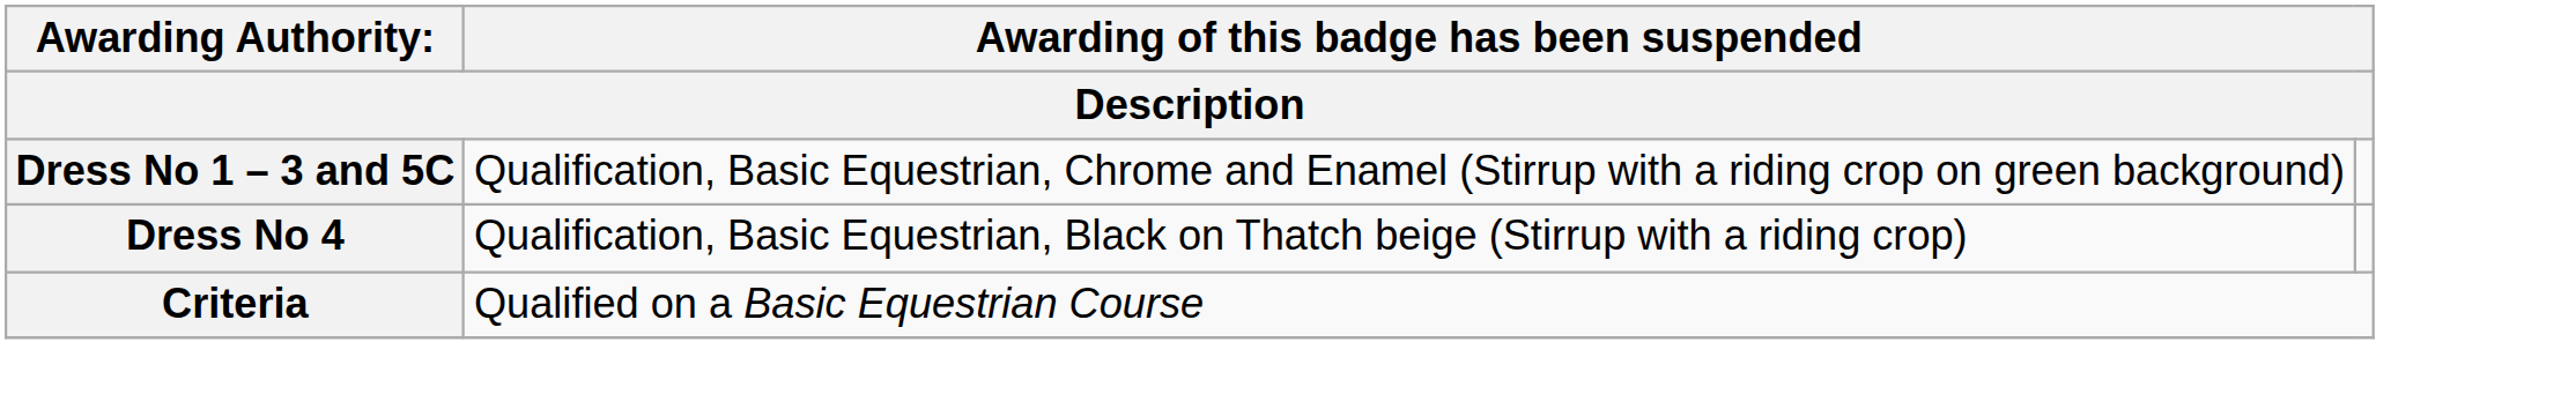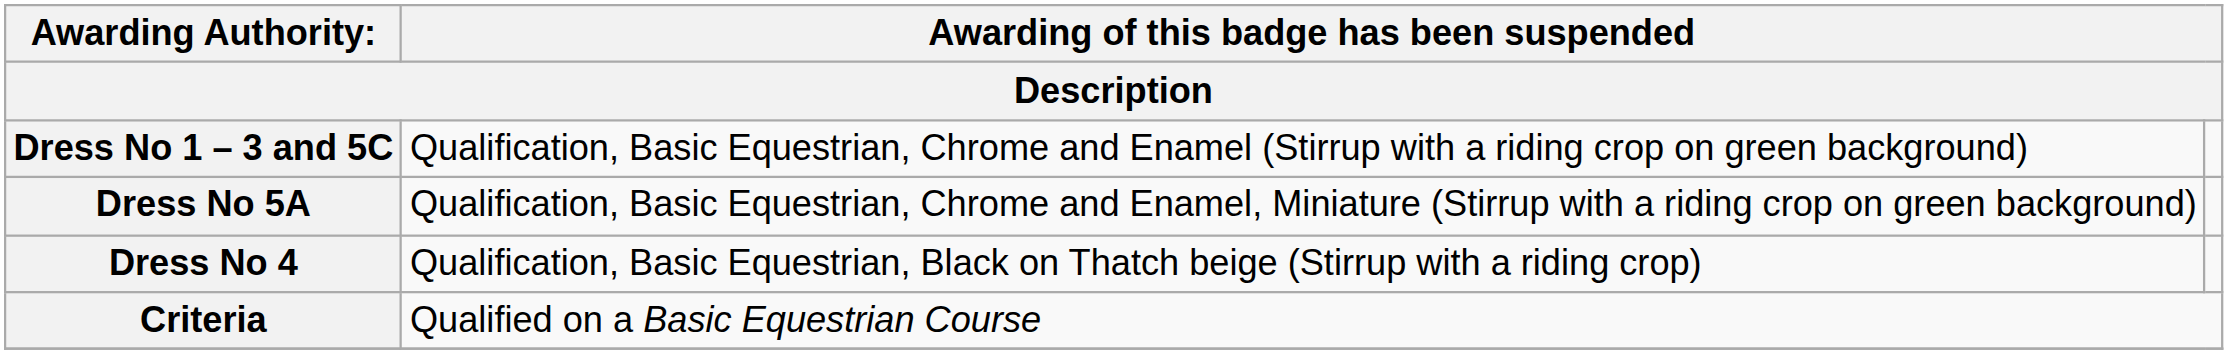+ row: Dress No 5A | Qualification, Basic Equestrian, Chrome and Enamel, Miniature (Stirrup with a riding crop on green background)
